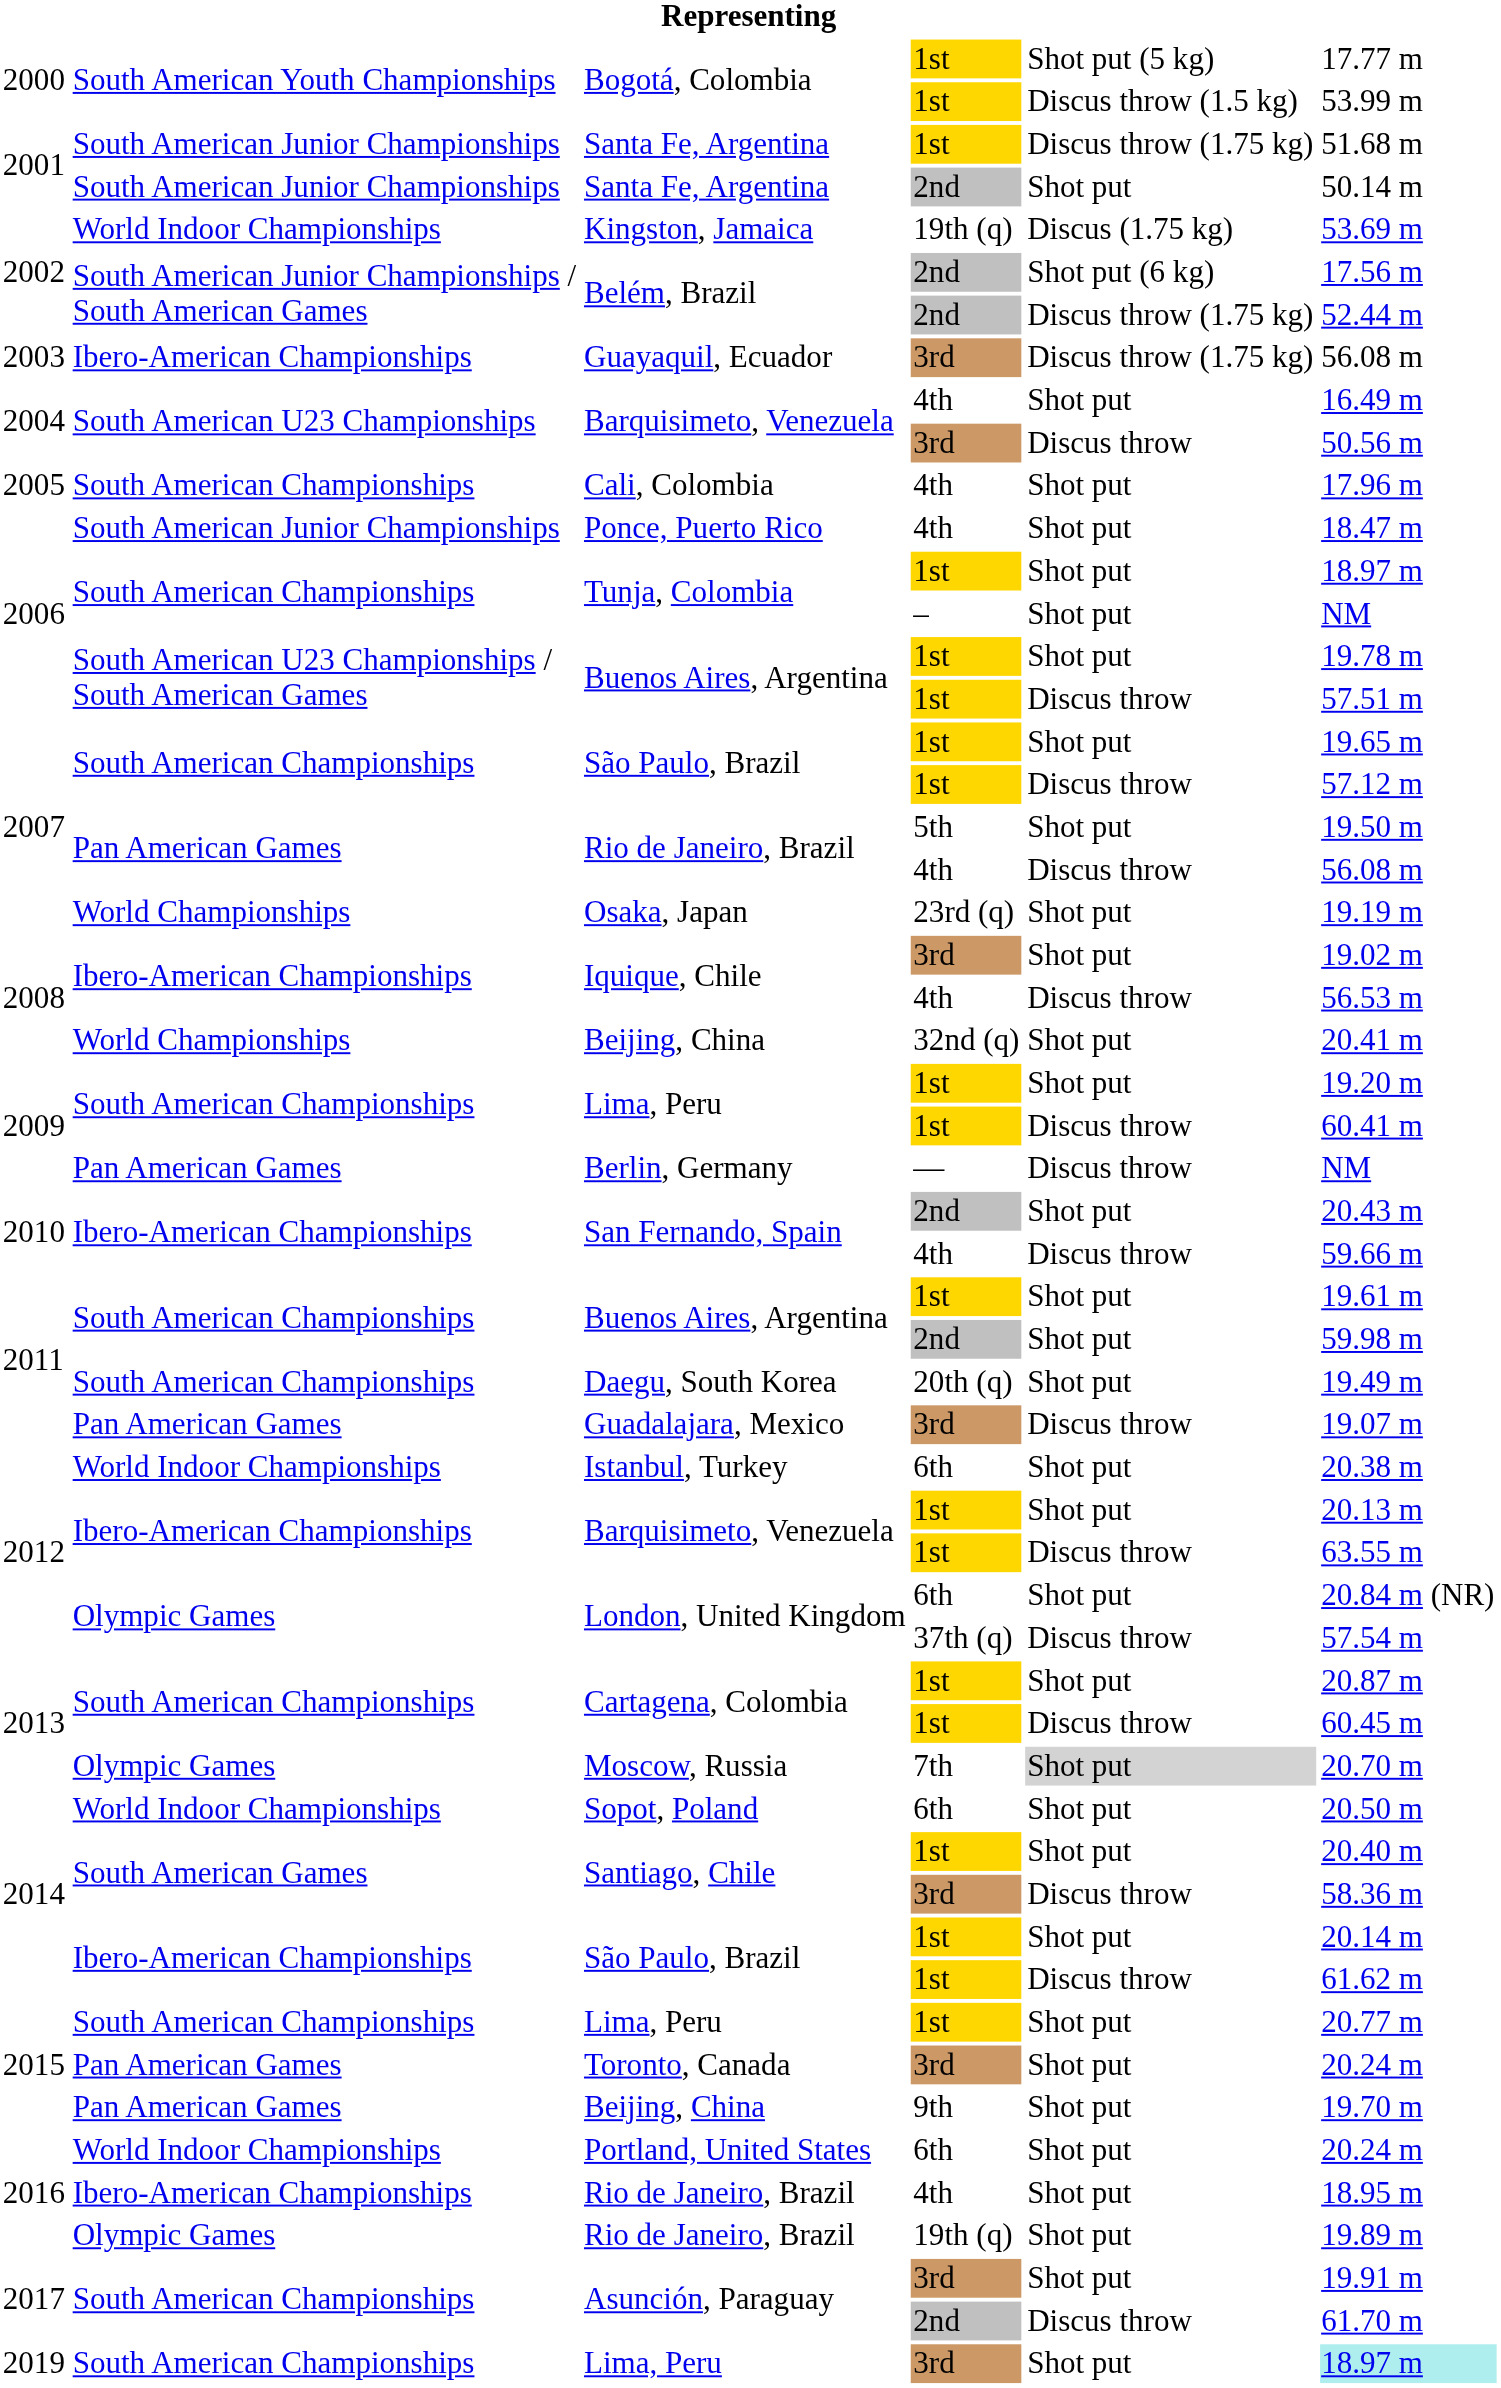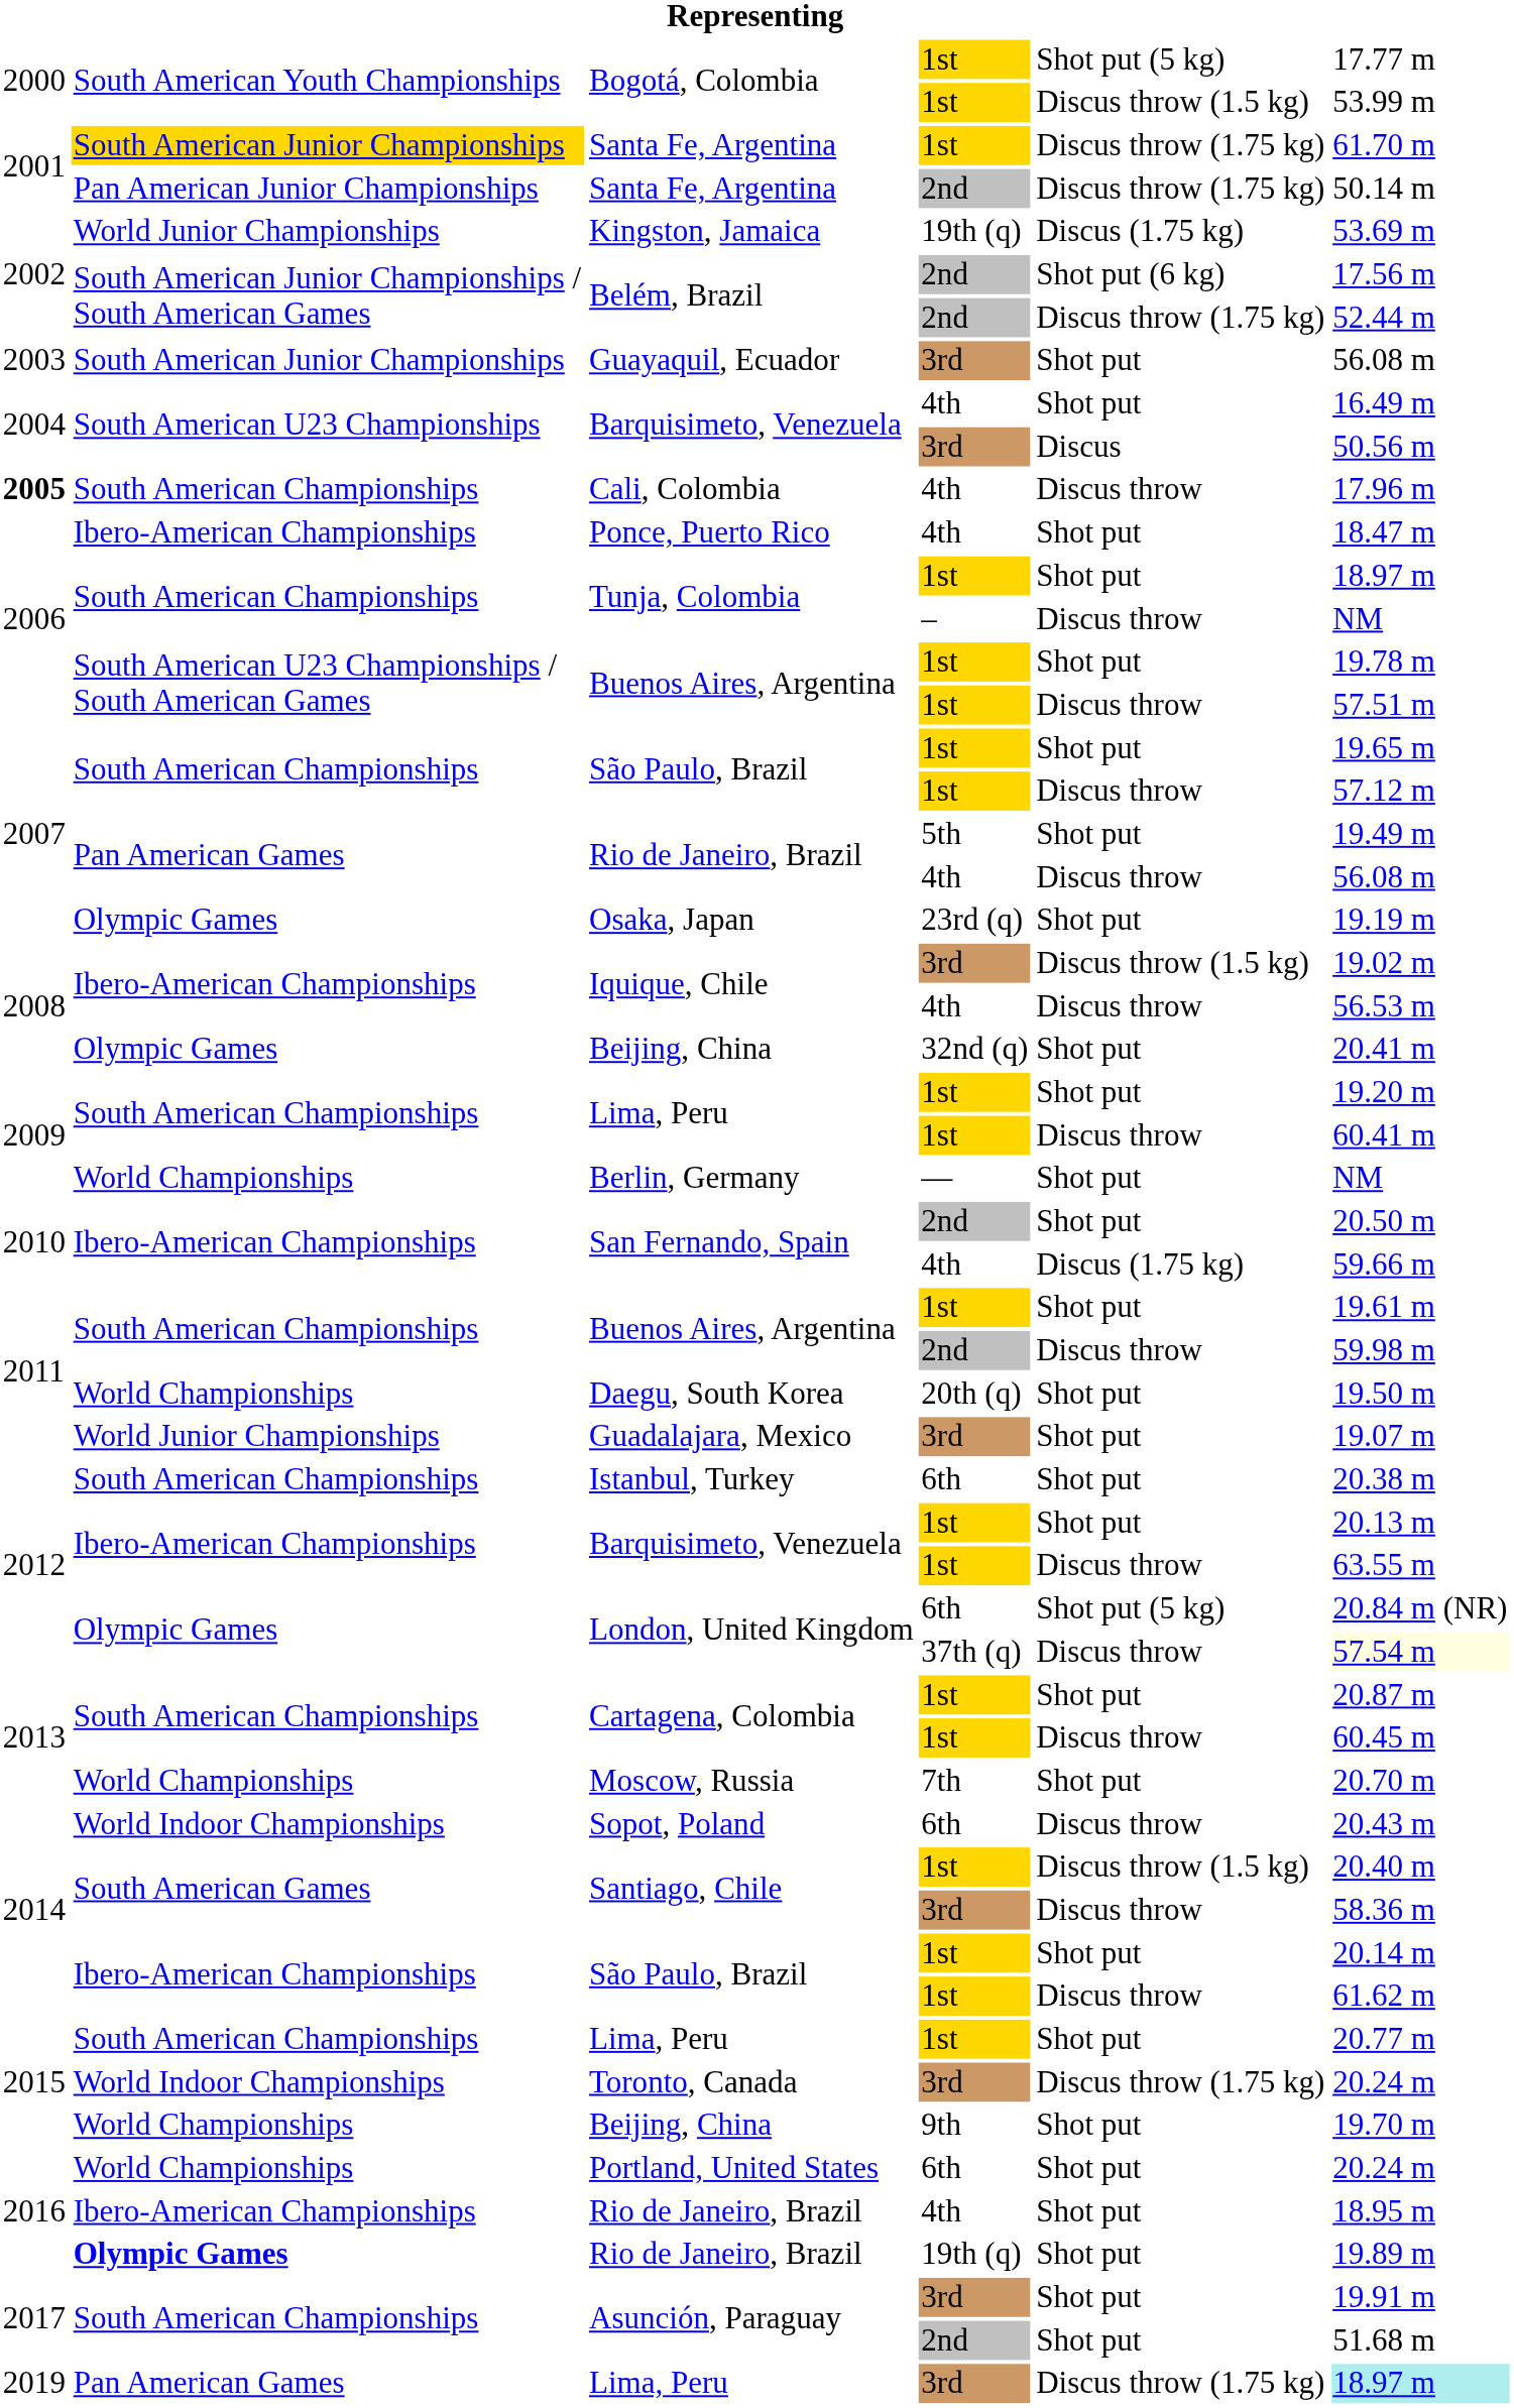Santa Fe, Argentina / 1st | column 2: no background -> gold background
Santa Fe, Argentina / 1st | column 6: 51.68 m -> 61.70 m
Santa Fe, Argentina / 2nd | column 2: South American Junior Championships -> Pan American Junior Championships
Santa Fe, Argentina / 2nd | column 5: Shot put -> Discus throw (1.75 kg)
Kingston, Jamaica | column 2: World Indoor Championships -> World Junior Championships
Guayaquil, Ecuador | column 2: Ibero-American Championships -> South American Junior Championships
Guayaquil, Ecuador | column 5: Discus throw (1.75 kg) -> Shot put
Barquisimeto, Venezuela / 3rd | column 5: Discus throw -> Discus
Cali, Colombia | column 1: normal -> bold
Cali, Colombia | column 5: Shot put -> Discus throw
Ponce, Puerto Rico | column 2: South American Junior Championships -> Ibero-American Championships
Tunja, Colombia / – | column 5: Shot put -> Discus throw
Rio de Janeiro, Brazil / 5th | column 6: 19.50 m -> 19.49 m
Osaka, Japan | column 2: World Championships -> Olympic Games
Iquique, Chile / 3rd | column 5: Shot put -> Discus throw (1.5 kg)
Beijing, China / 32nd (q) | column 2: World Championships -> Olympic Games
Berlin, Germany | column 2: Pan American Games -> World Championships
Berlin, Germany | column 5: Discus throw -> Shot put
San Fernando, Spain / 2nd | column 6: 20.43 m -> 20.50 m
San Fernando, Spain / 4th | column 5: Discus throw -> Discus (1.75 kg)
Buenos Aires, Argentina / 2nd | column 5: Shot put -> Discus throw
Daegu, South Korea | column 2: South American Championships -> World Championships
Daegu, South Korea | column 6: 19.49 m -> 19.50 m
Guadalajara, Mexico | column 2: Pan American Games -> World Junior Championships
Guadalajara, Mexico | column 5: Discus throw -> Shot put
Istanbul, Turkey | column 2: World Indoor Championships -> South American Championships
London, United Kingdom / 6th | column 5: Shot put -> Shot put (5 kg)
London, United Kingdom / 37th (q) | column 6: no background -> lightyellow background
Moscow, Russia | column 2: Olympic Games -> World Championships
Moscow, Russia | column 5: lightgrey background -> no background
Sopot, Poland | column 5: Shot put -> Discus throw
Sopot, Poland | column 6: 20.50 m -> 20.43 m
Santiago, Chile / 1st | column 5: Shot put -> Discus throw (1.5 kg)
Toronto, Canada | column 2: Pan American Games -> World Indoor Championships
Toronto, Canada | column 5: Shot put -> Discus throw (1.75 kg)
Beijing, China / 9th | column 2: Pan American Games -> World Championships
Portland, United States | column 2: World Indoor Championships -> World Championships
Rio de Janeiro, Brazil / 19th (q) | column 2: normal -> bold
Asunción, Paraguay / 2nd | column 5: Discus throw -> Shot put
Asunción, Paraguay / 2nd | column 6: 61.70 m -> 51.68 m
Lima, Peru / 3rd | column 2: South American Championships -> Pan American Games
Lima, Peru / 3rd | column 5: Shot put -> Discus throw (1.75 kg)
